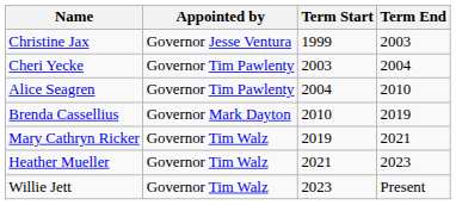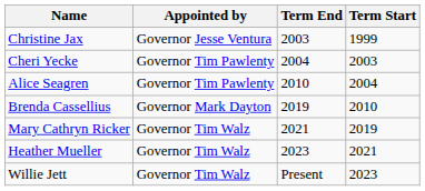columns swapped: Term Start <-> Term End
